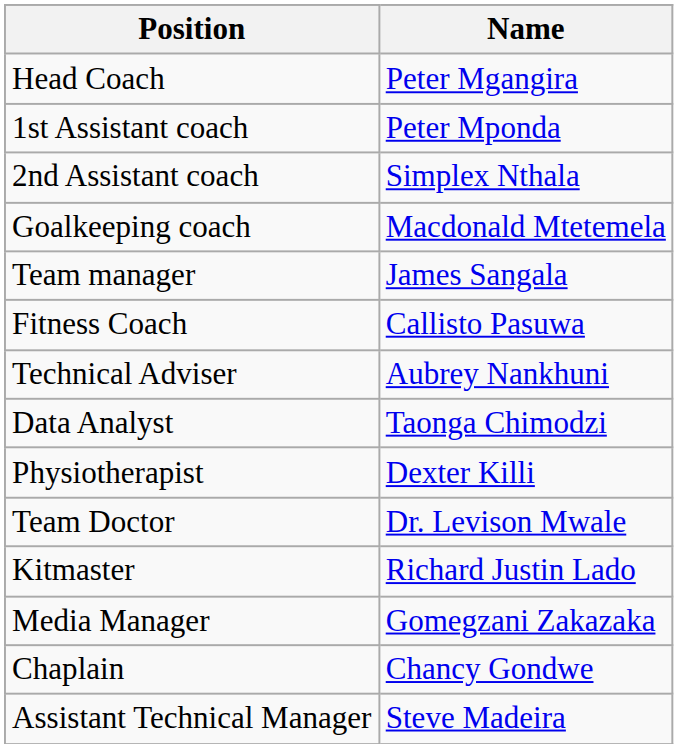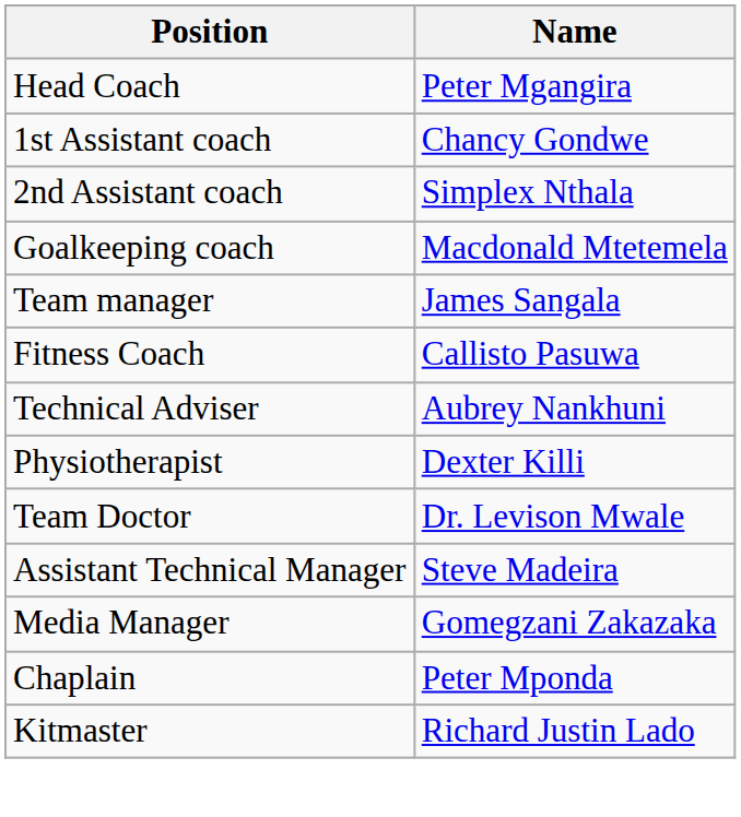1st Assistant coach | Name: Peter Mponda -> Chancy Gondwe
- row: Data Analyst | Taonga Chimodzi
rows swapped: Kitmaster <-> Assistant Technical Manager
Chaplain | Name: Chancy Gondwe -> Peter Mponda
